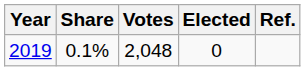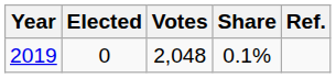columns swapped: Elected <-> Share
